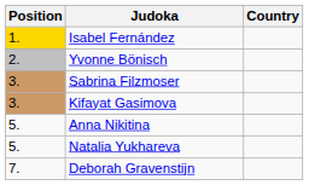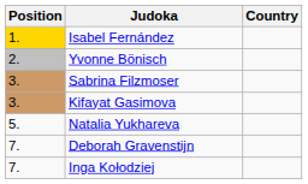- row: 5. | Anna Nikitina
+ row: 7. | Inga Kołodziej
